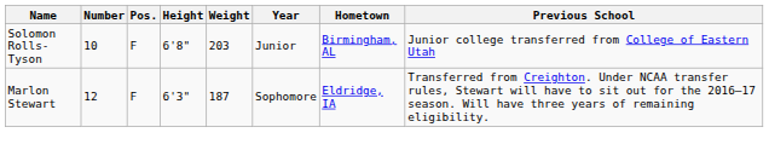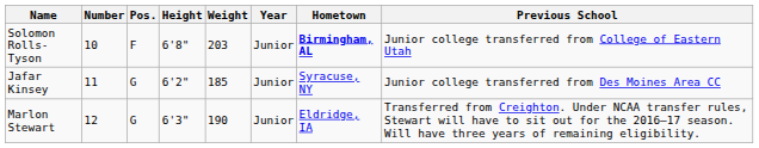Solomon Rolls-Tyson | Hometown: normal -> bold
+ row: Jafar Kinsey | 11 | G | 6'2" | 185 | Junior | Syracuse, NY | Junior college transferred from Des Moines Area CC
Marlon Stewart | Pos.: F -> G
Marlon Stewart | Weight: 187 -> 190
Marlon Stewart | Year: Sophomore -> Junior
